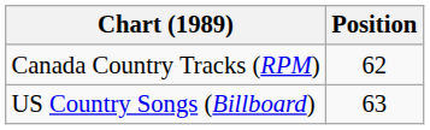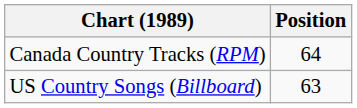Canada Country Tracks (RPM) | Position: 62 -> 64
